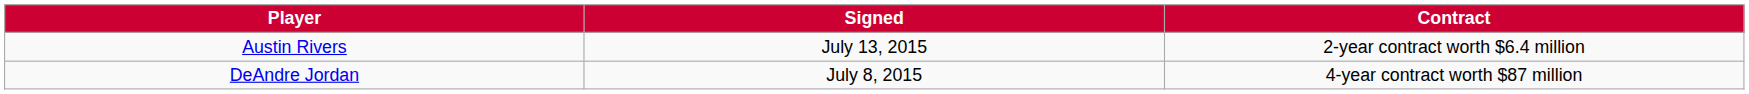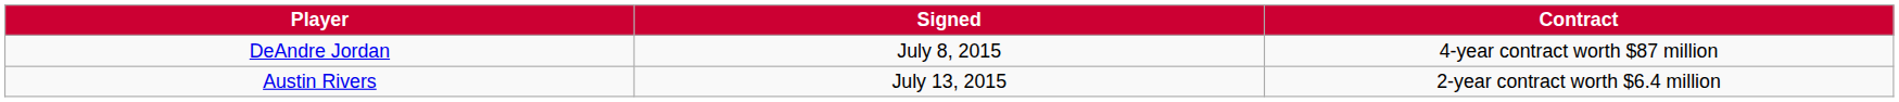rows swapped: DeAndre Jordan <-> Austin Rivers
